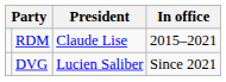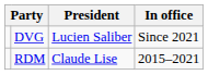rows swapped: RDM <-> DVG
